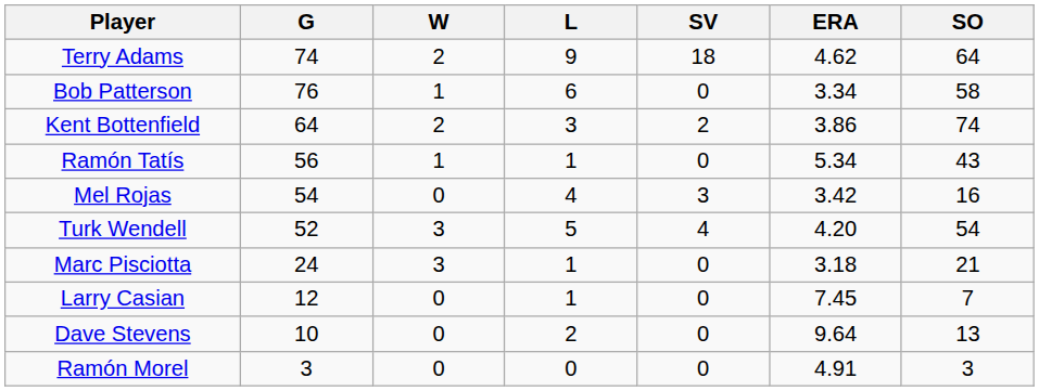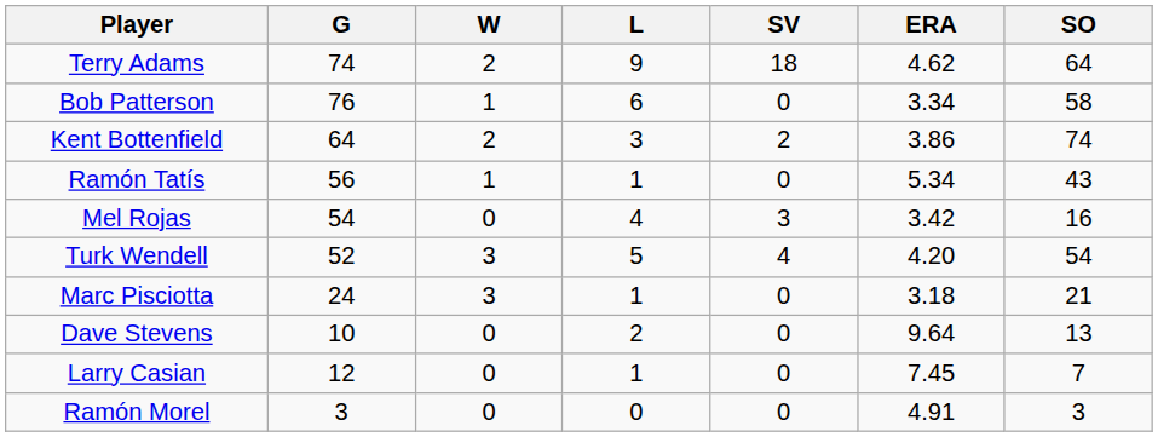rows swapped: Larry Casian <-> Dave Stevens
